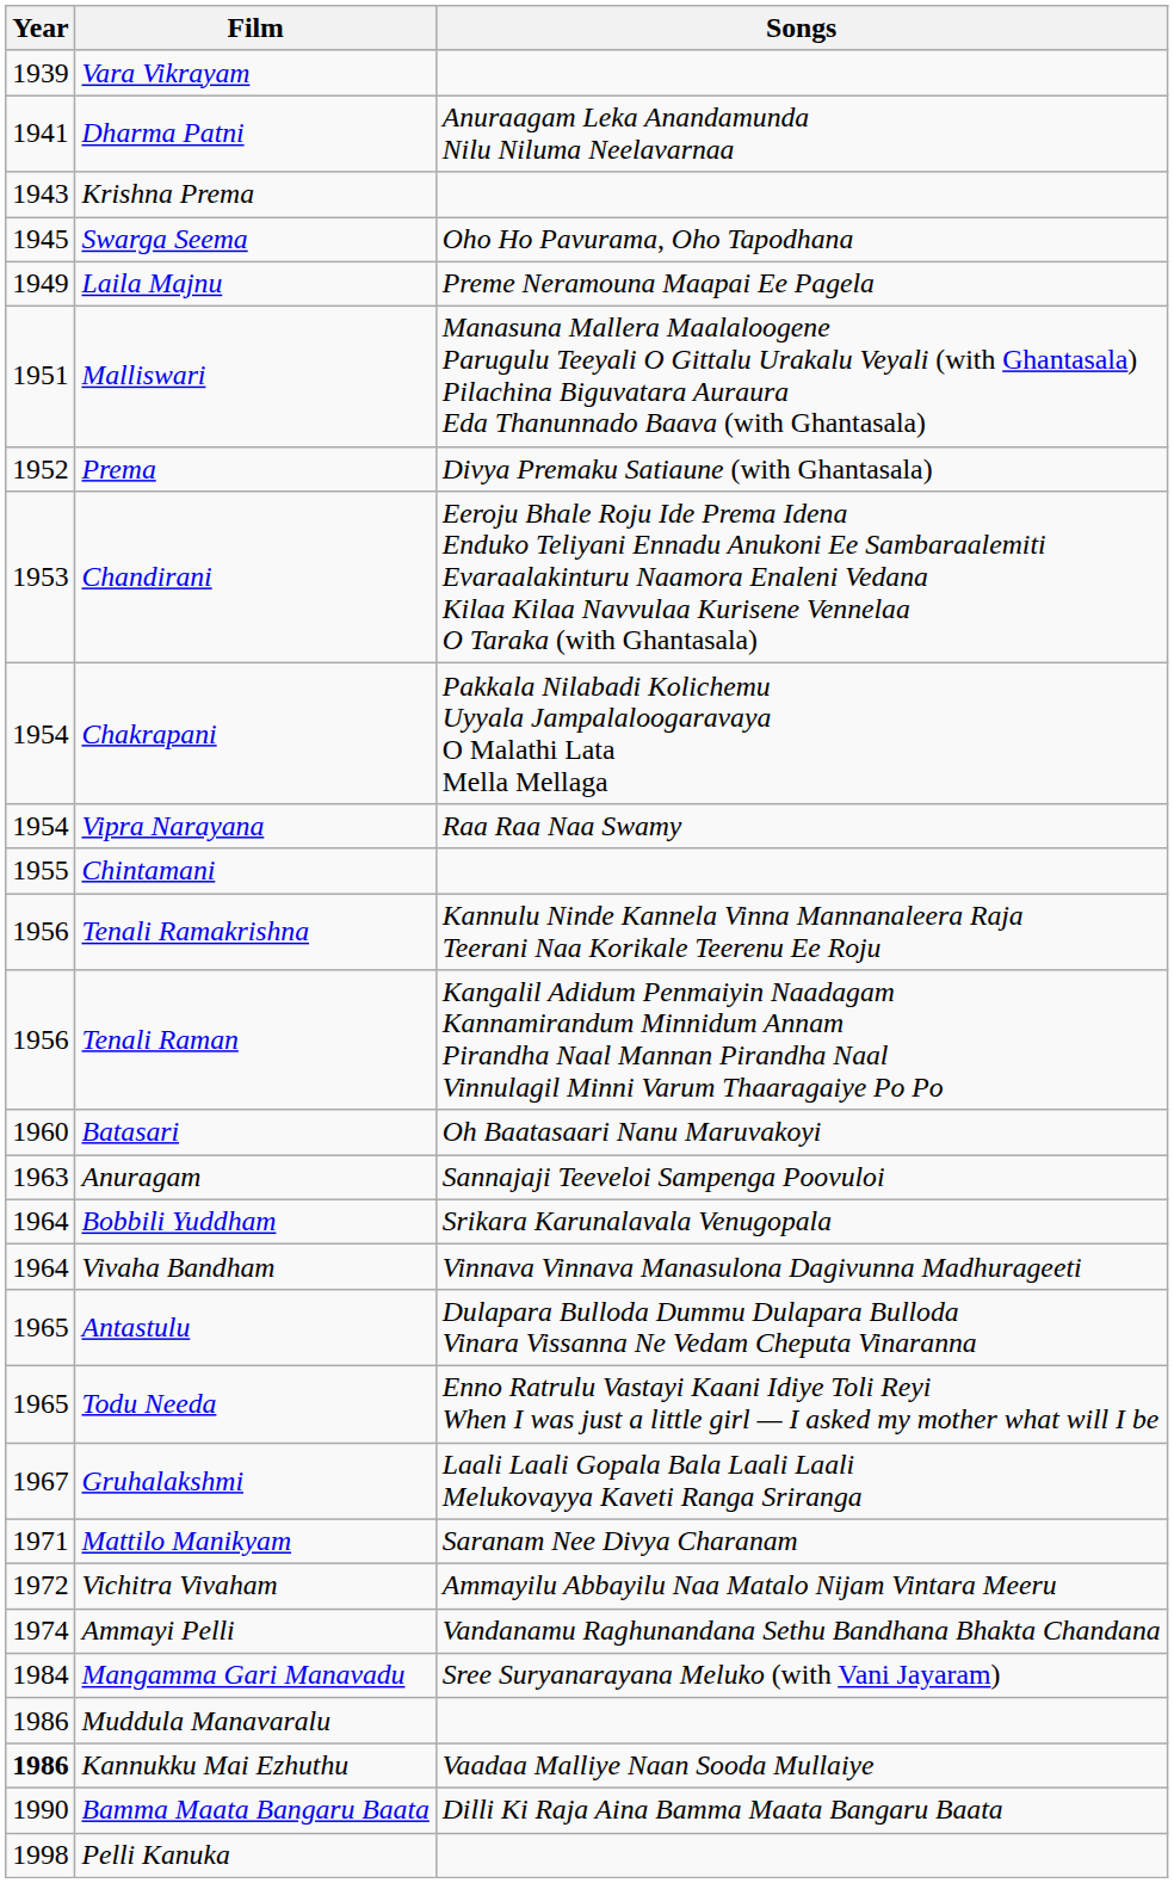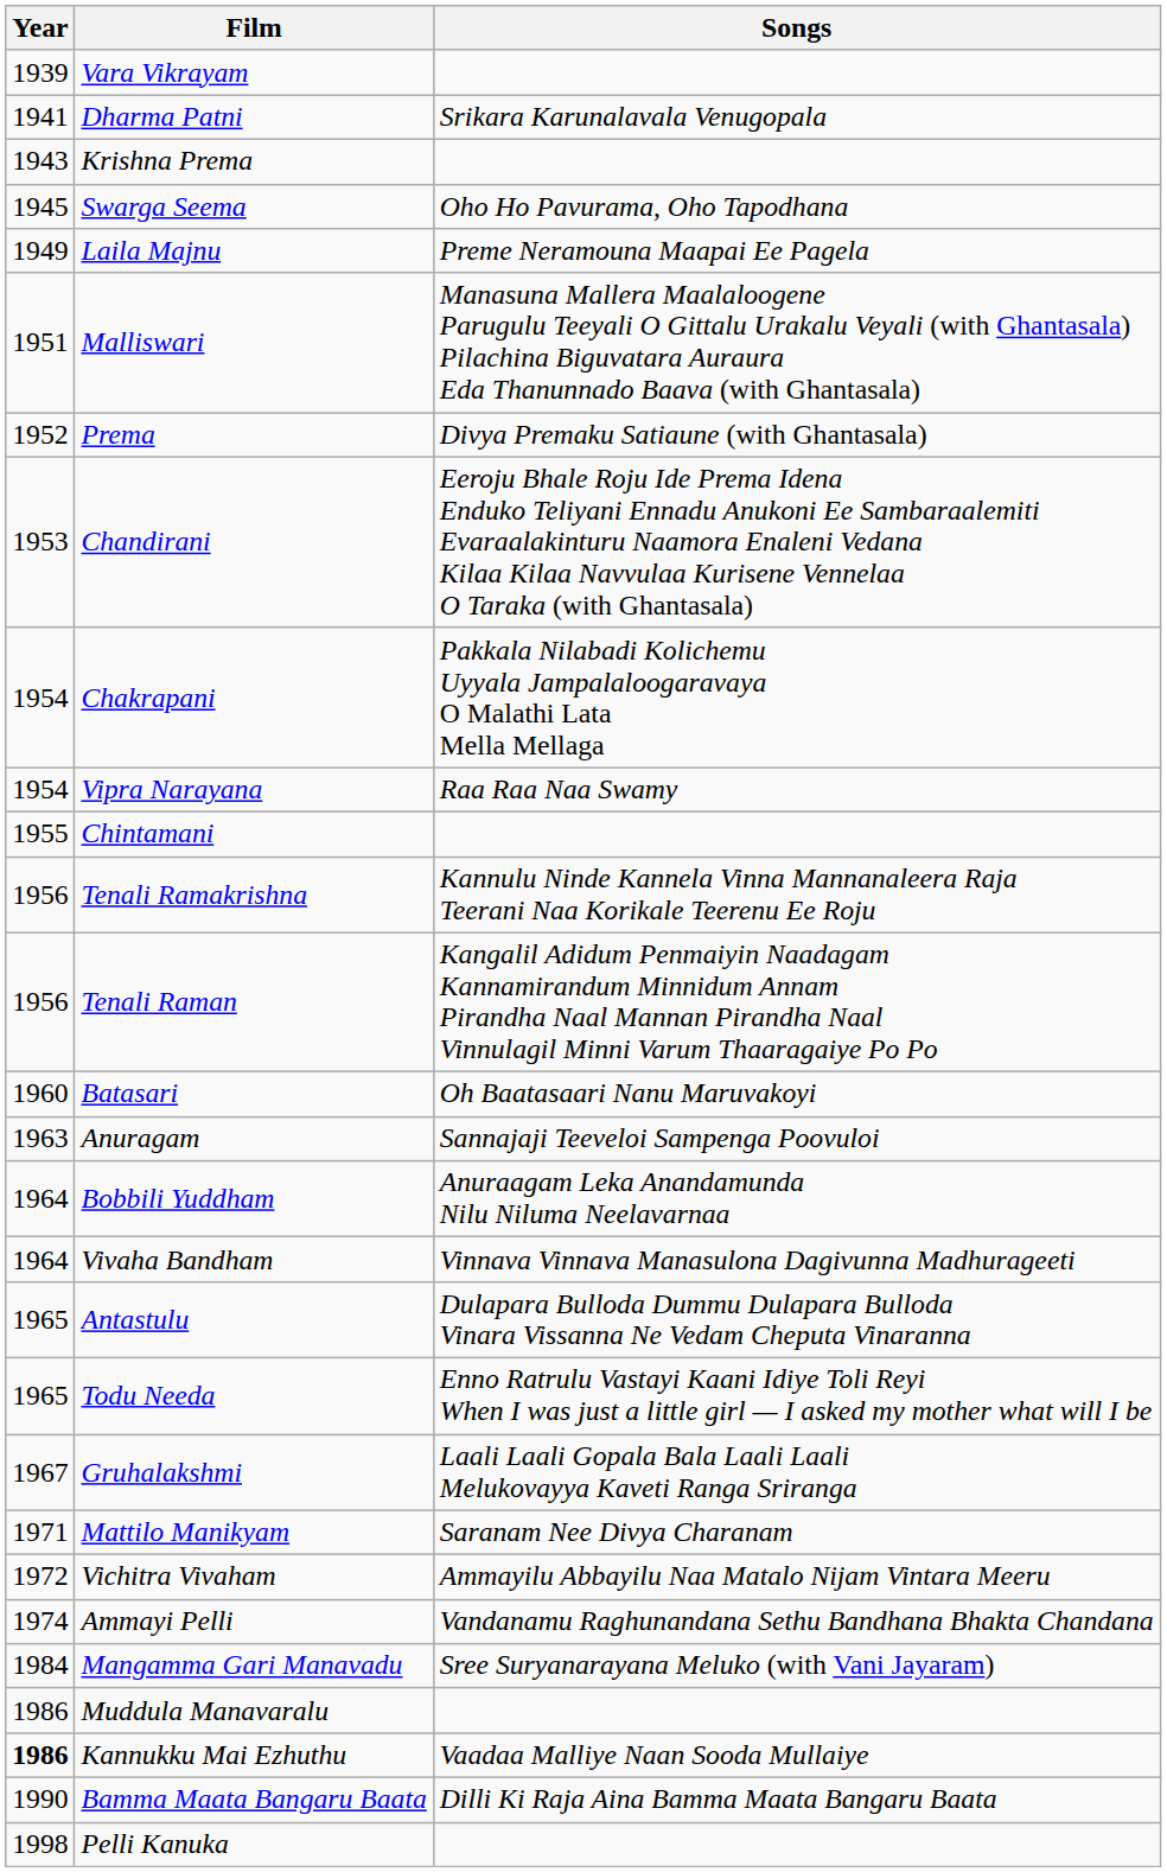Dharma Patni | Songs: Anuraagam Leka Anandamunda Nilu Niluma Neelavarnaa -> Srikara Karunalavala Venugopala
Bobbili Yuddham | Songs: Srikara Karunalavala Venugopala -> Anuraagam Leka Anandamunda Nilu Niluma Neelavarnaa
